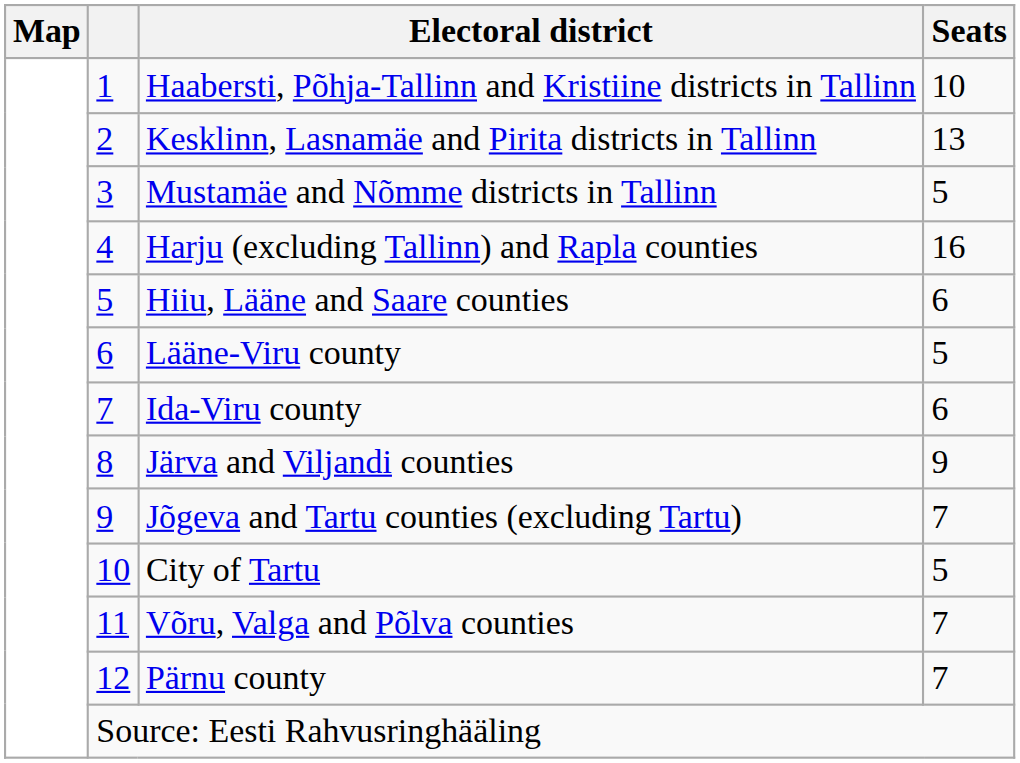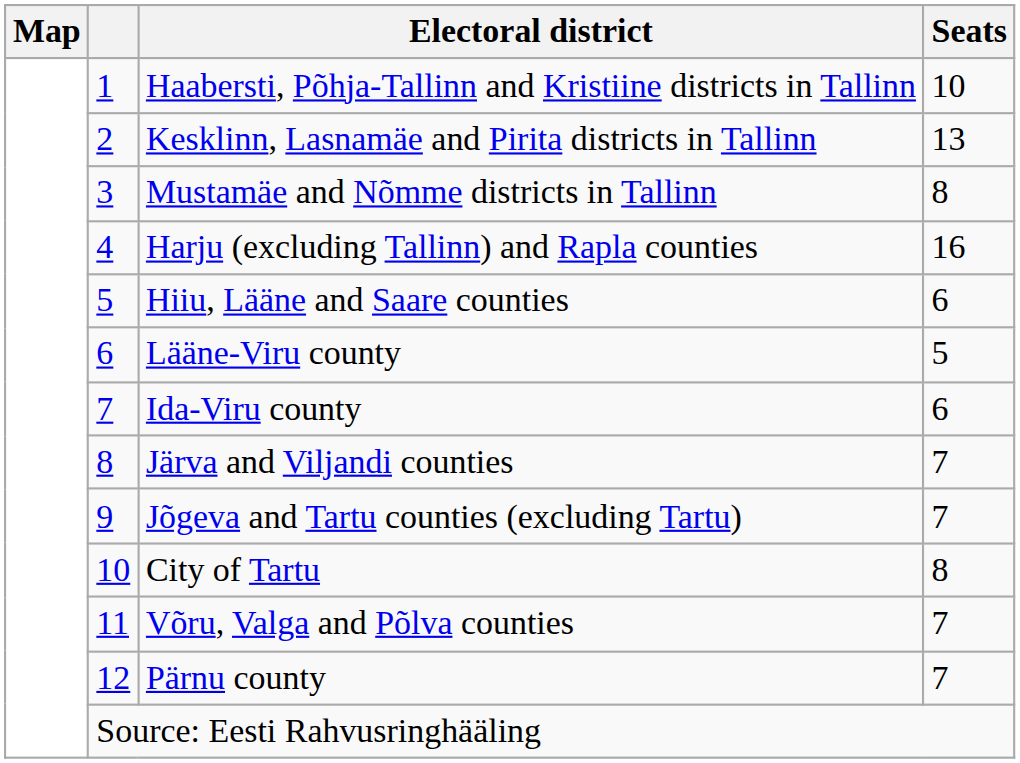Mustamäe and Nõmme districts in Tallinn | Seats: 5 -> 8
Järva and Viljandi counties | Seats: 9 -> 7
City of Tartu | Seats: 5 -> 8
